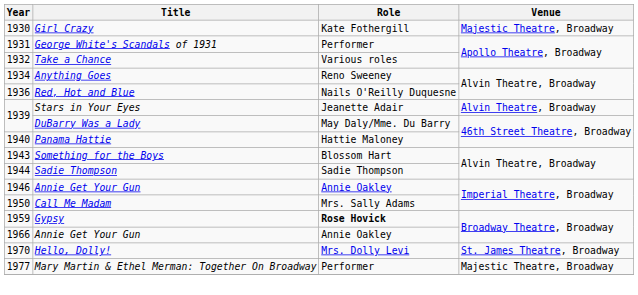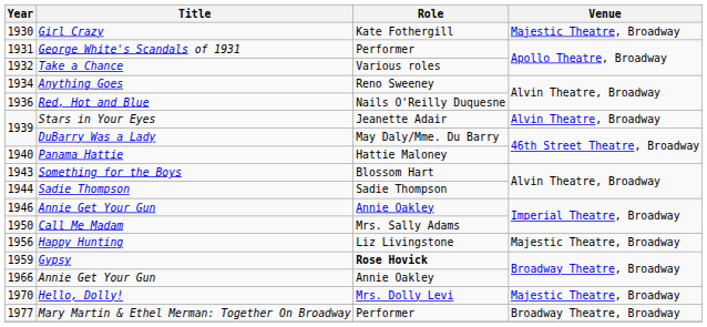+ row: 1956 | Happy Hunting | Liz Livingstone | Majestic Theatre, Broadway
Hello, Dolly! | Venue: St. James Theatre, Broadway -> Majestic Theatre, Broadway
Mary Martin & Ethel Merman: Together On Broadway | Venue: Majestic Theatre, Broadway -> Broadway Theatre, Broadway
